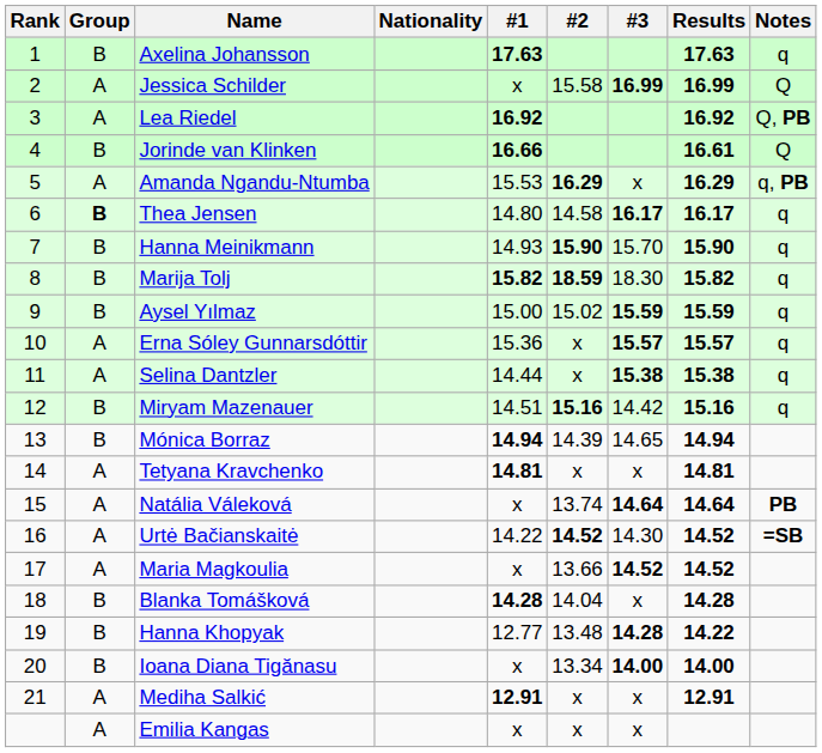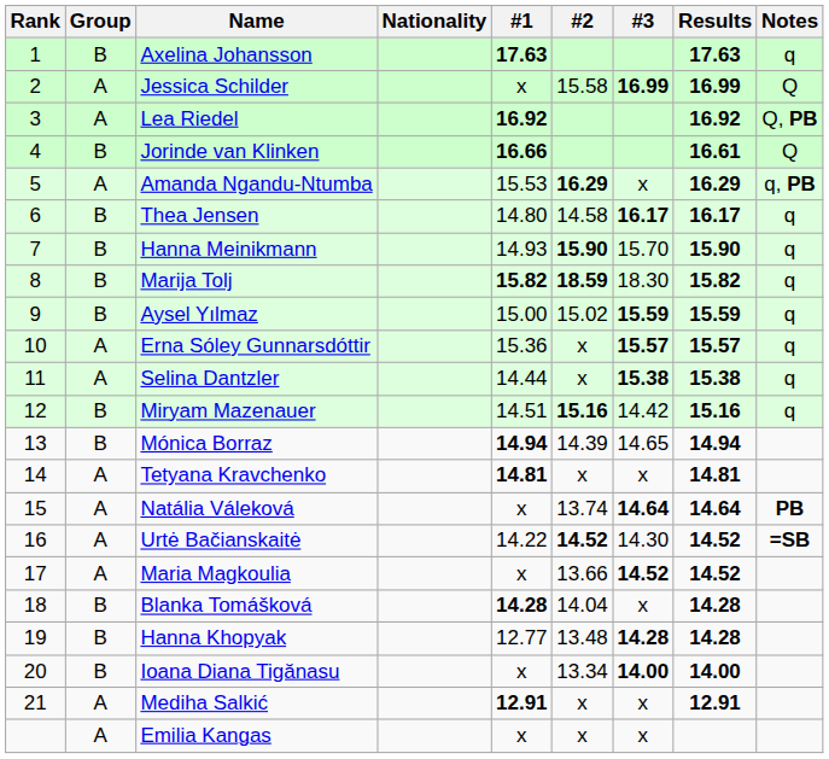Thea Jensen | Group: bold -> normal
Hanna Khopyak | Results: 14.22 -> 14.28
